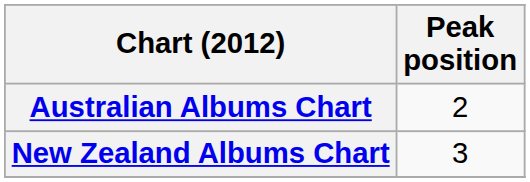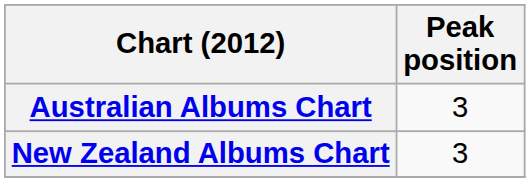Australian Albums Chart | Peak position: 2 -> 3
